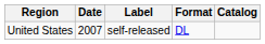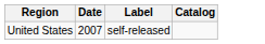- column: Format | DL
